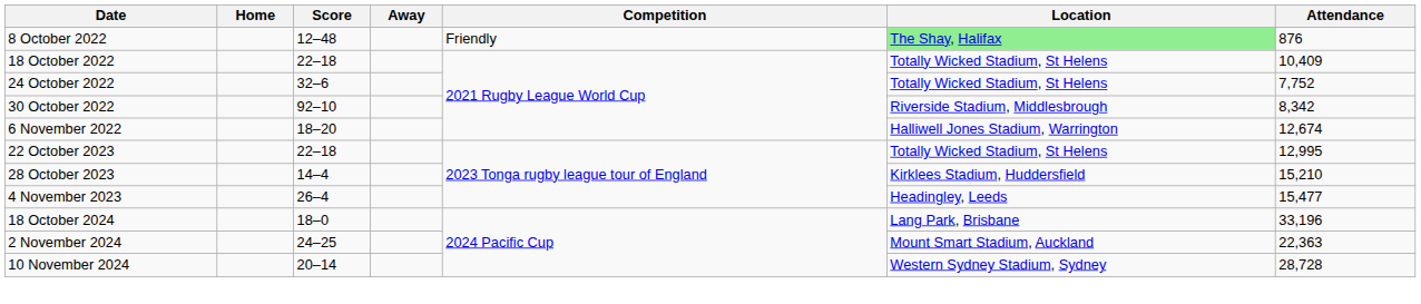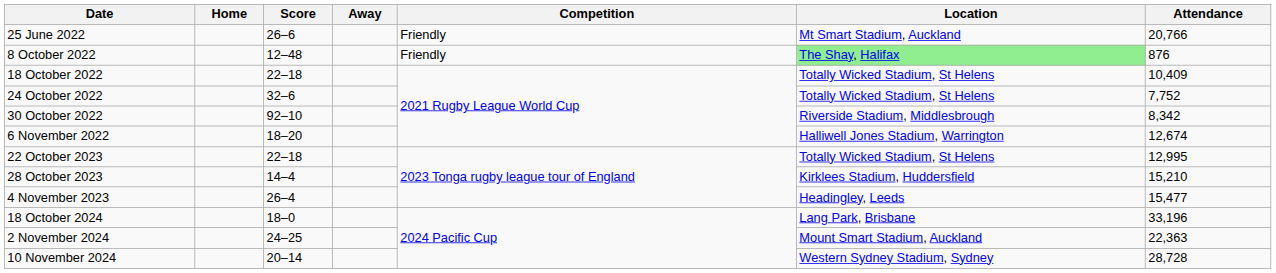+ row: 25 June 2022 | 26–6 | Friendly | Mt Smart Stadium, Auckland | 20,766
